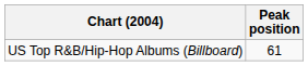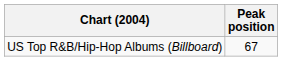US Top R&B/Hip-Hop Albums (Billboard) | Peak position: 61 -> 67
